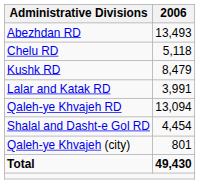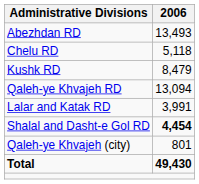rows swapped: Lalar and Katak RD <-> Qaleh-ye Khvajeh RD
Shalal and Dasht-e Gol RD | 2006: normal -> bold
